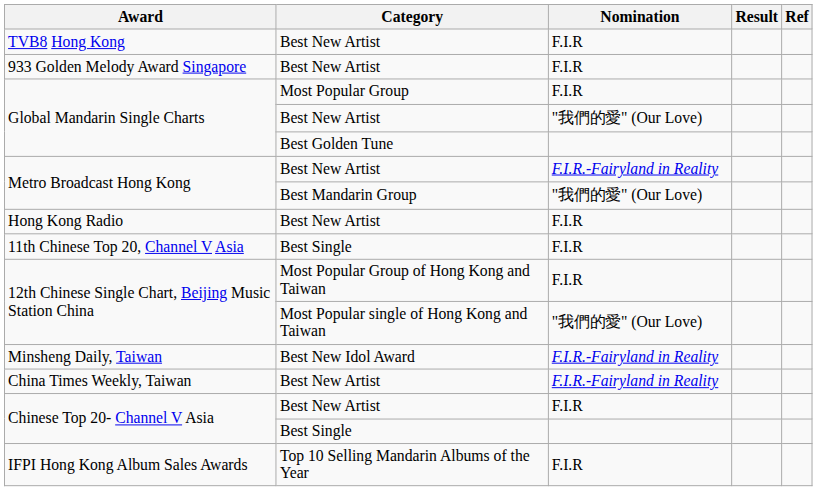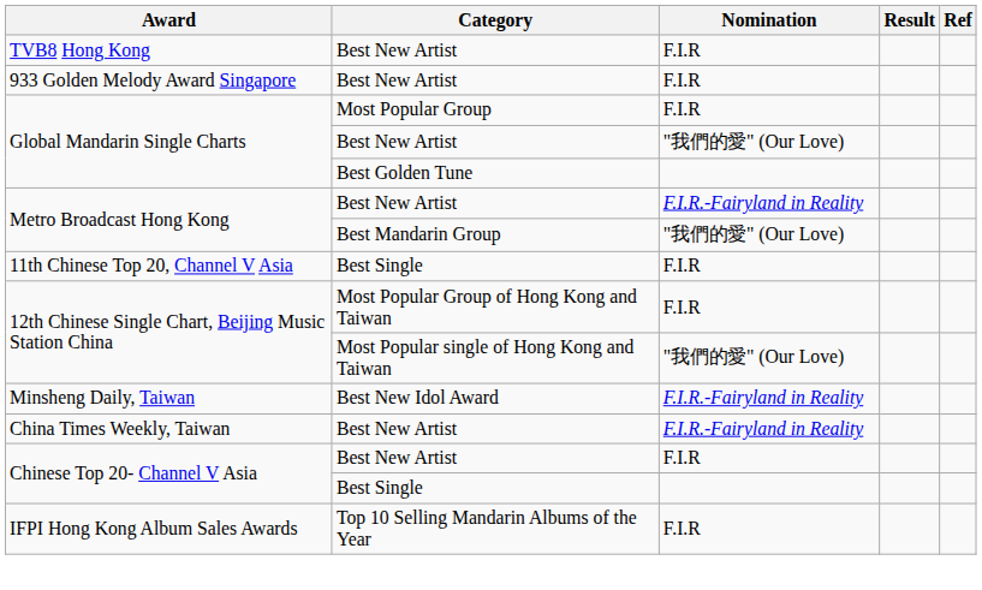- row: Hong Kong Radio | Best New Artist | F.I.R
